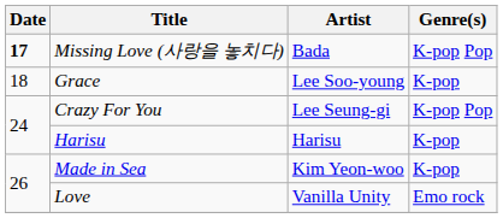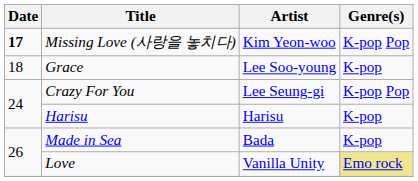Missing Love (사랑을 놓치다) | Artist: Bada -> Kim Yeon-woo
Made in Sea | Artist: Kim Yeon-woo -> Bada
Love | Genre(s): no background -> khaki background
